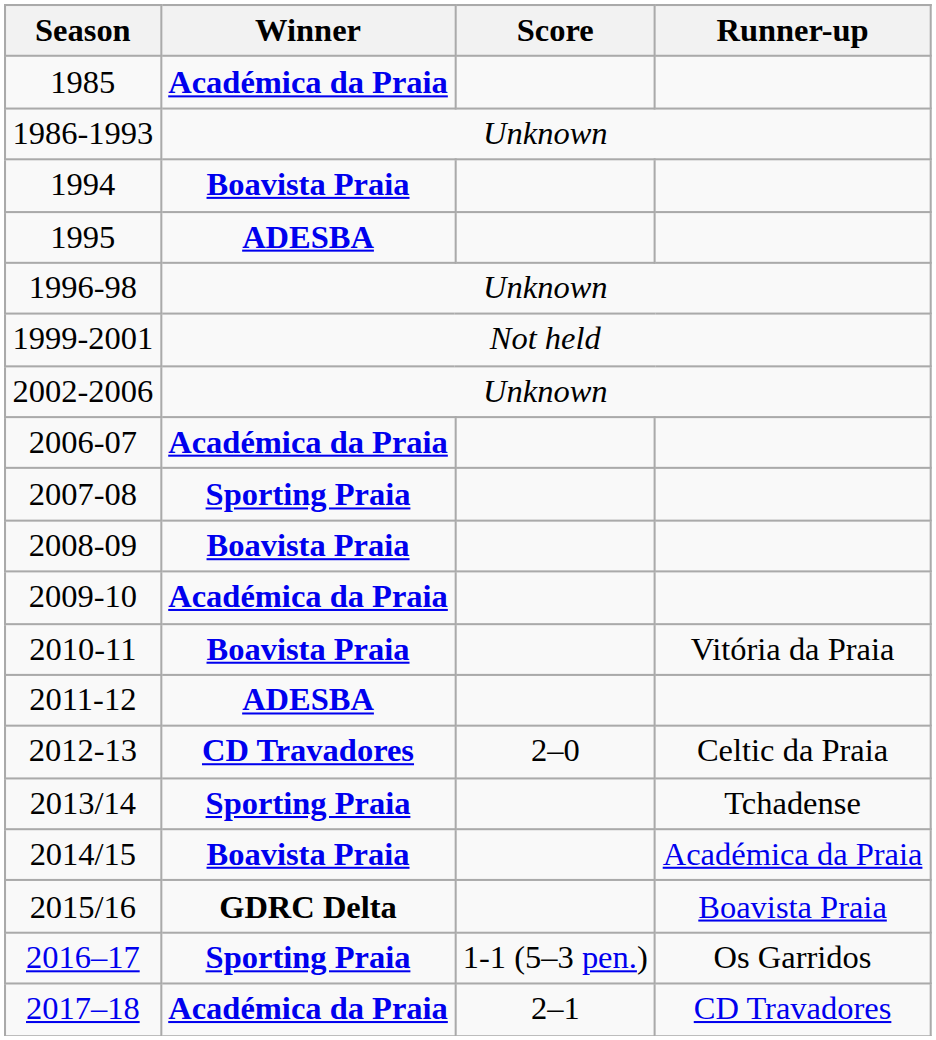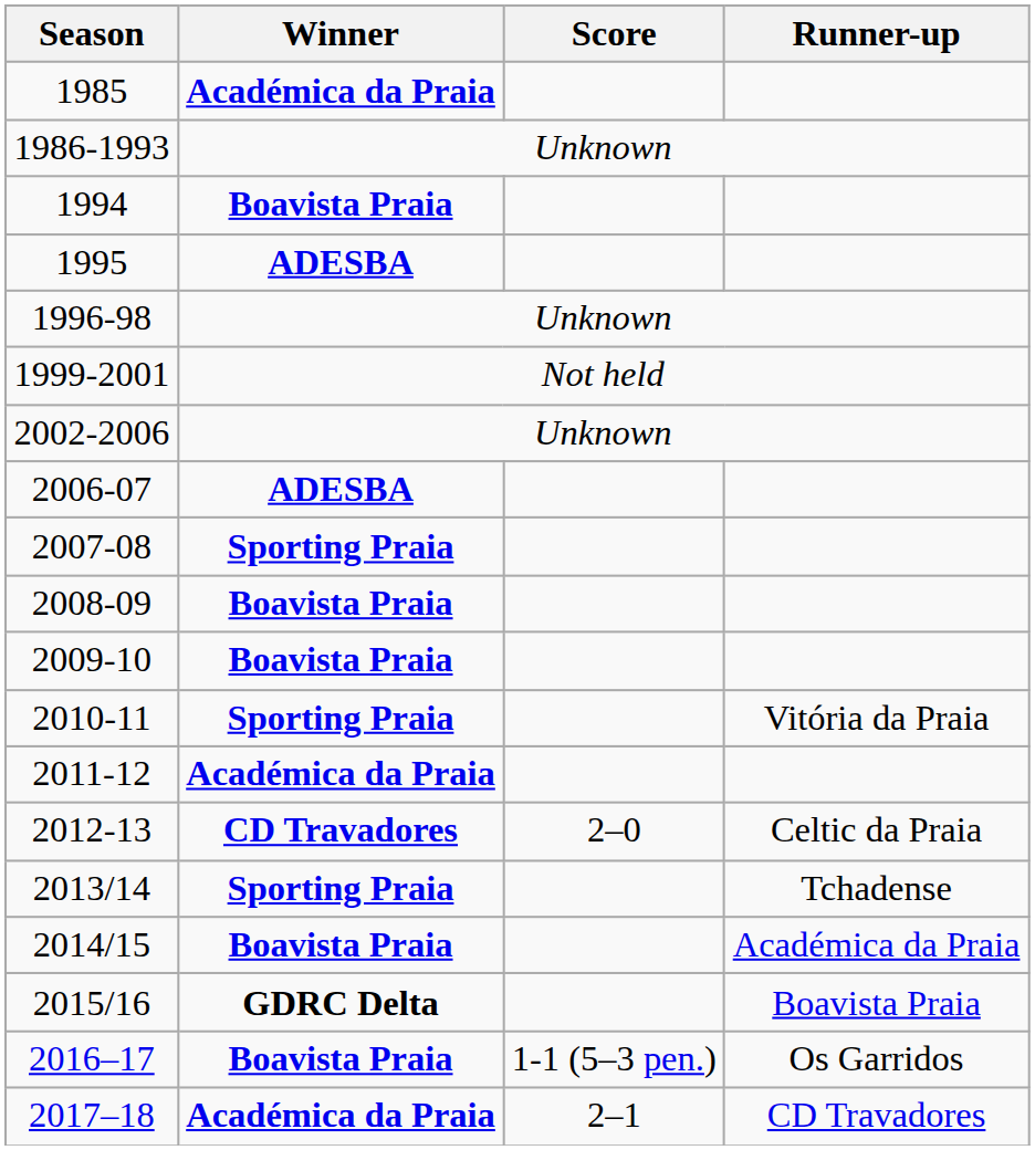2006-07 | Winner: Académica da Praia -> ADESBA
2009-10 | Winner: Académica da Praia -> Boavista Praia
2010-11 | Winner: Boavista Praia -> Sporting Praia
2011-12 | Winner: ADESBA -> Académica da Praia
2016–17 | Winner: Sporting Praia -> Boavista Praia
